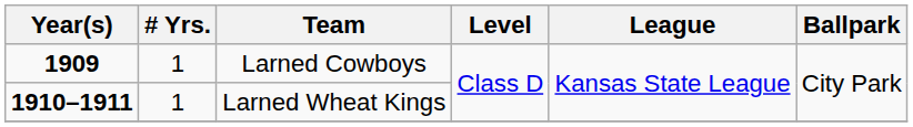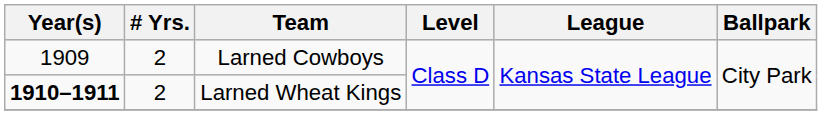Larned Cowboys | Year(s): bold -> normal
Larned Cowboys | # Yrs.: 1 -> 2
Larned Wheat Kings | # Yrs.: 1 -> 2
